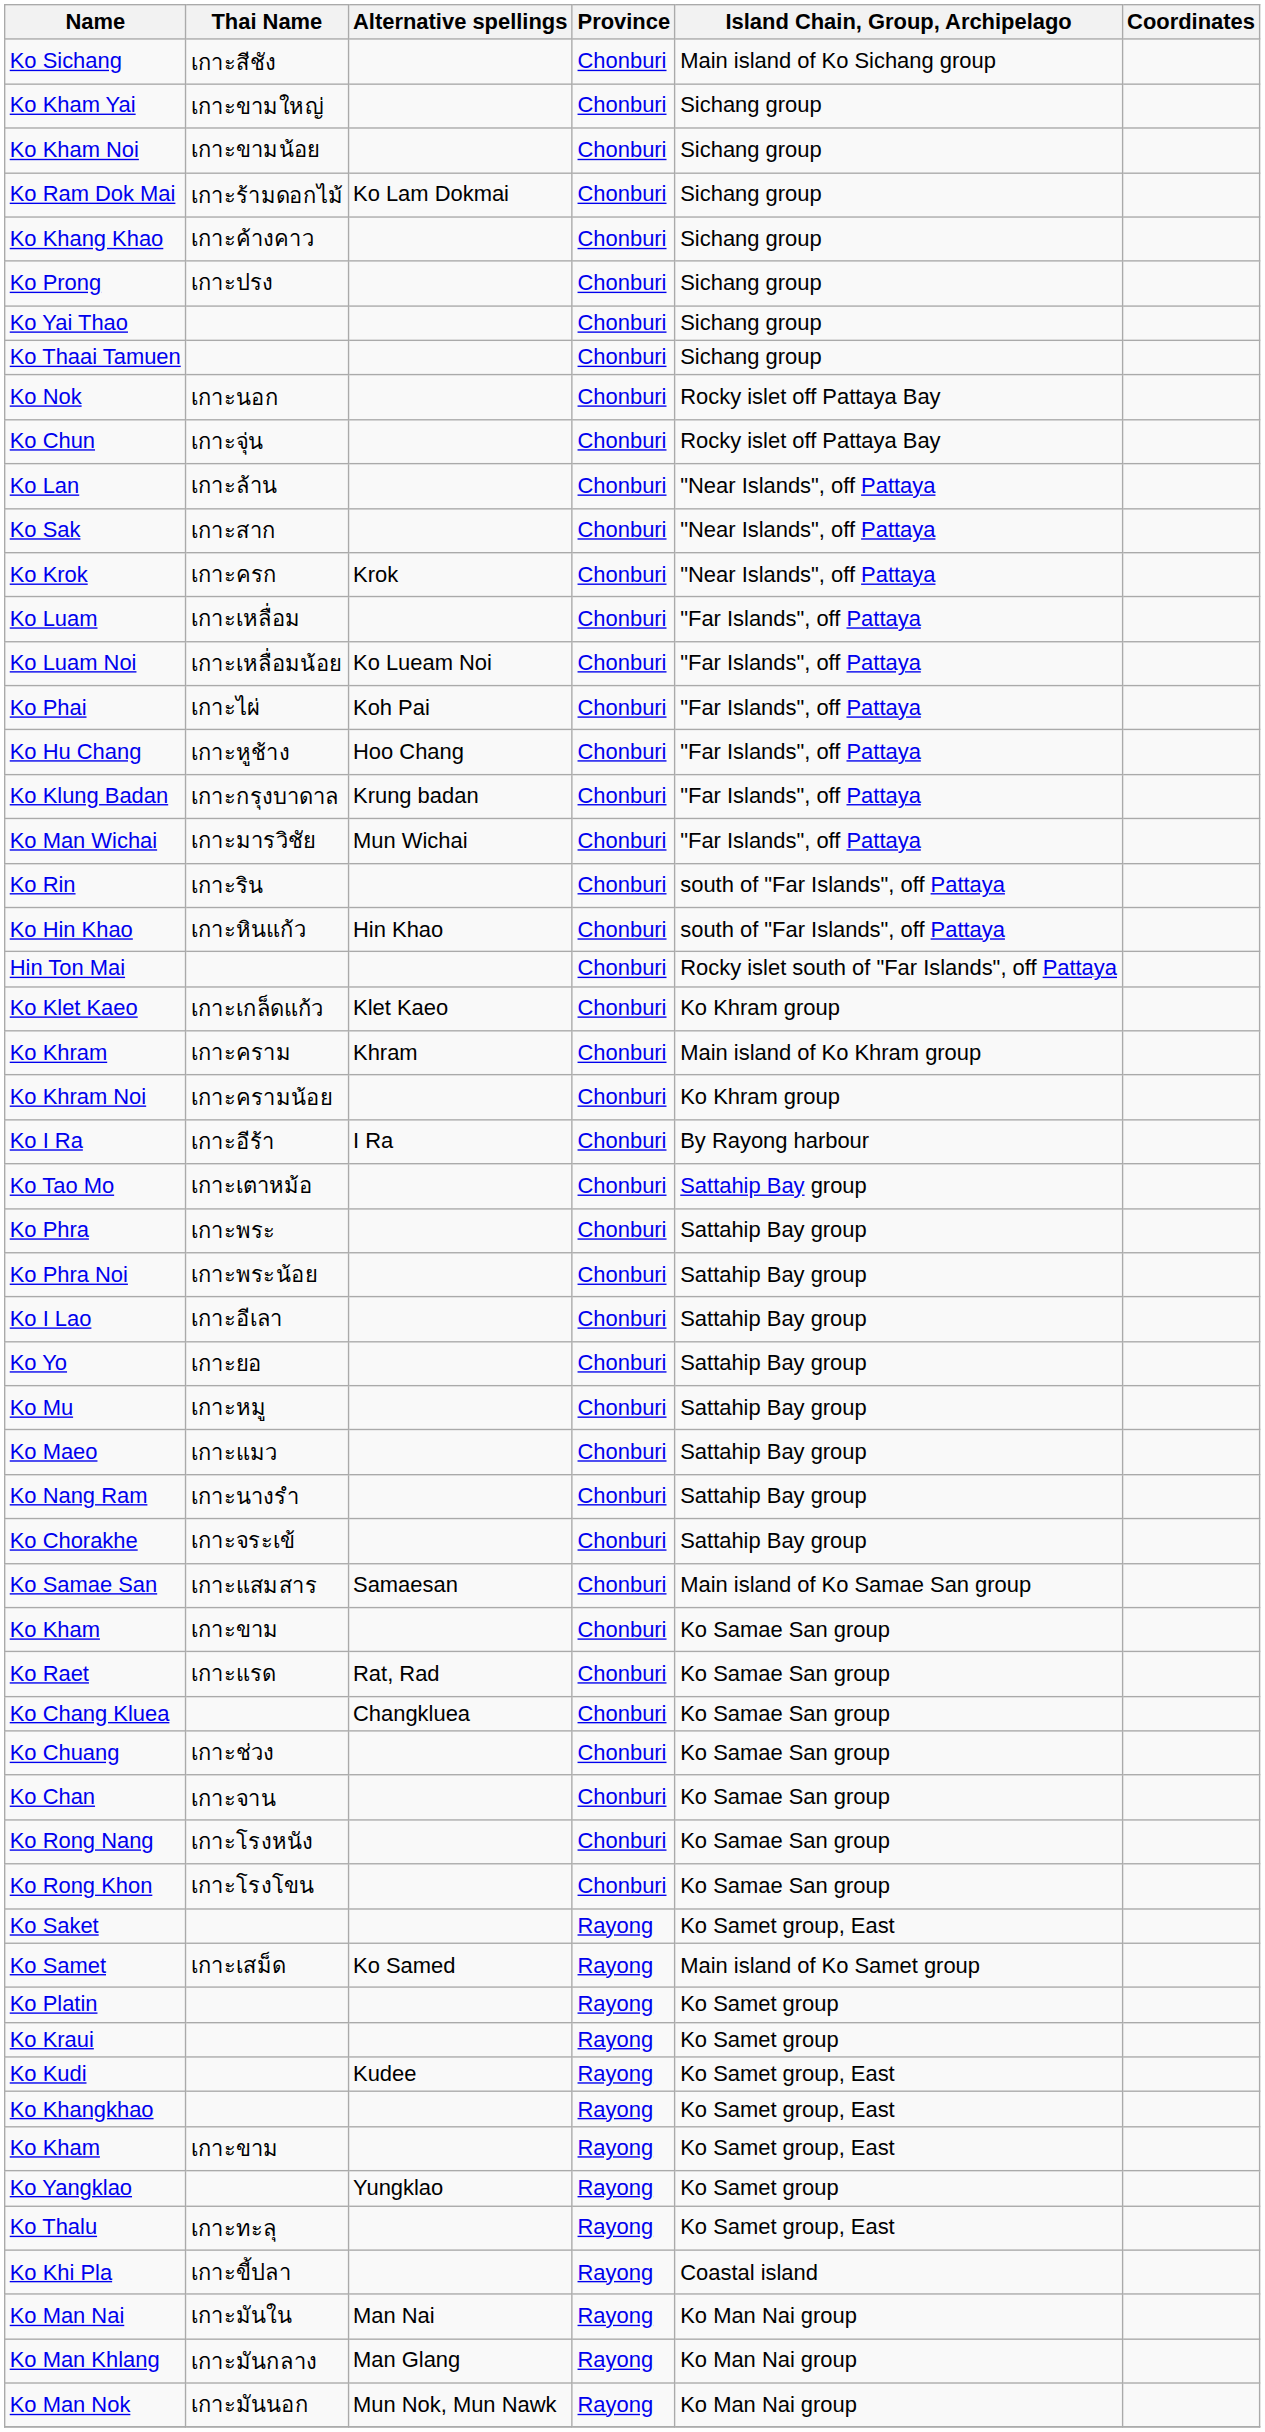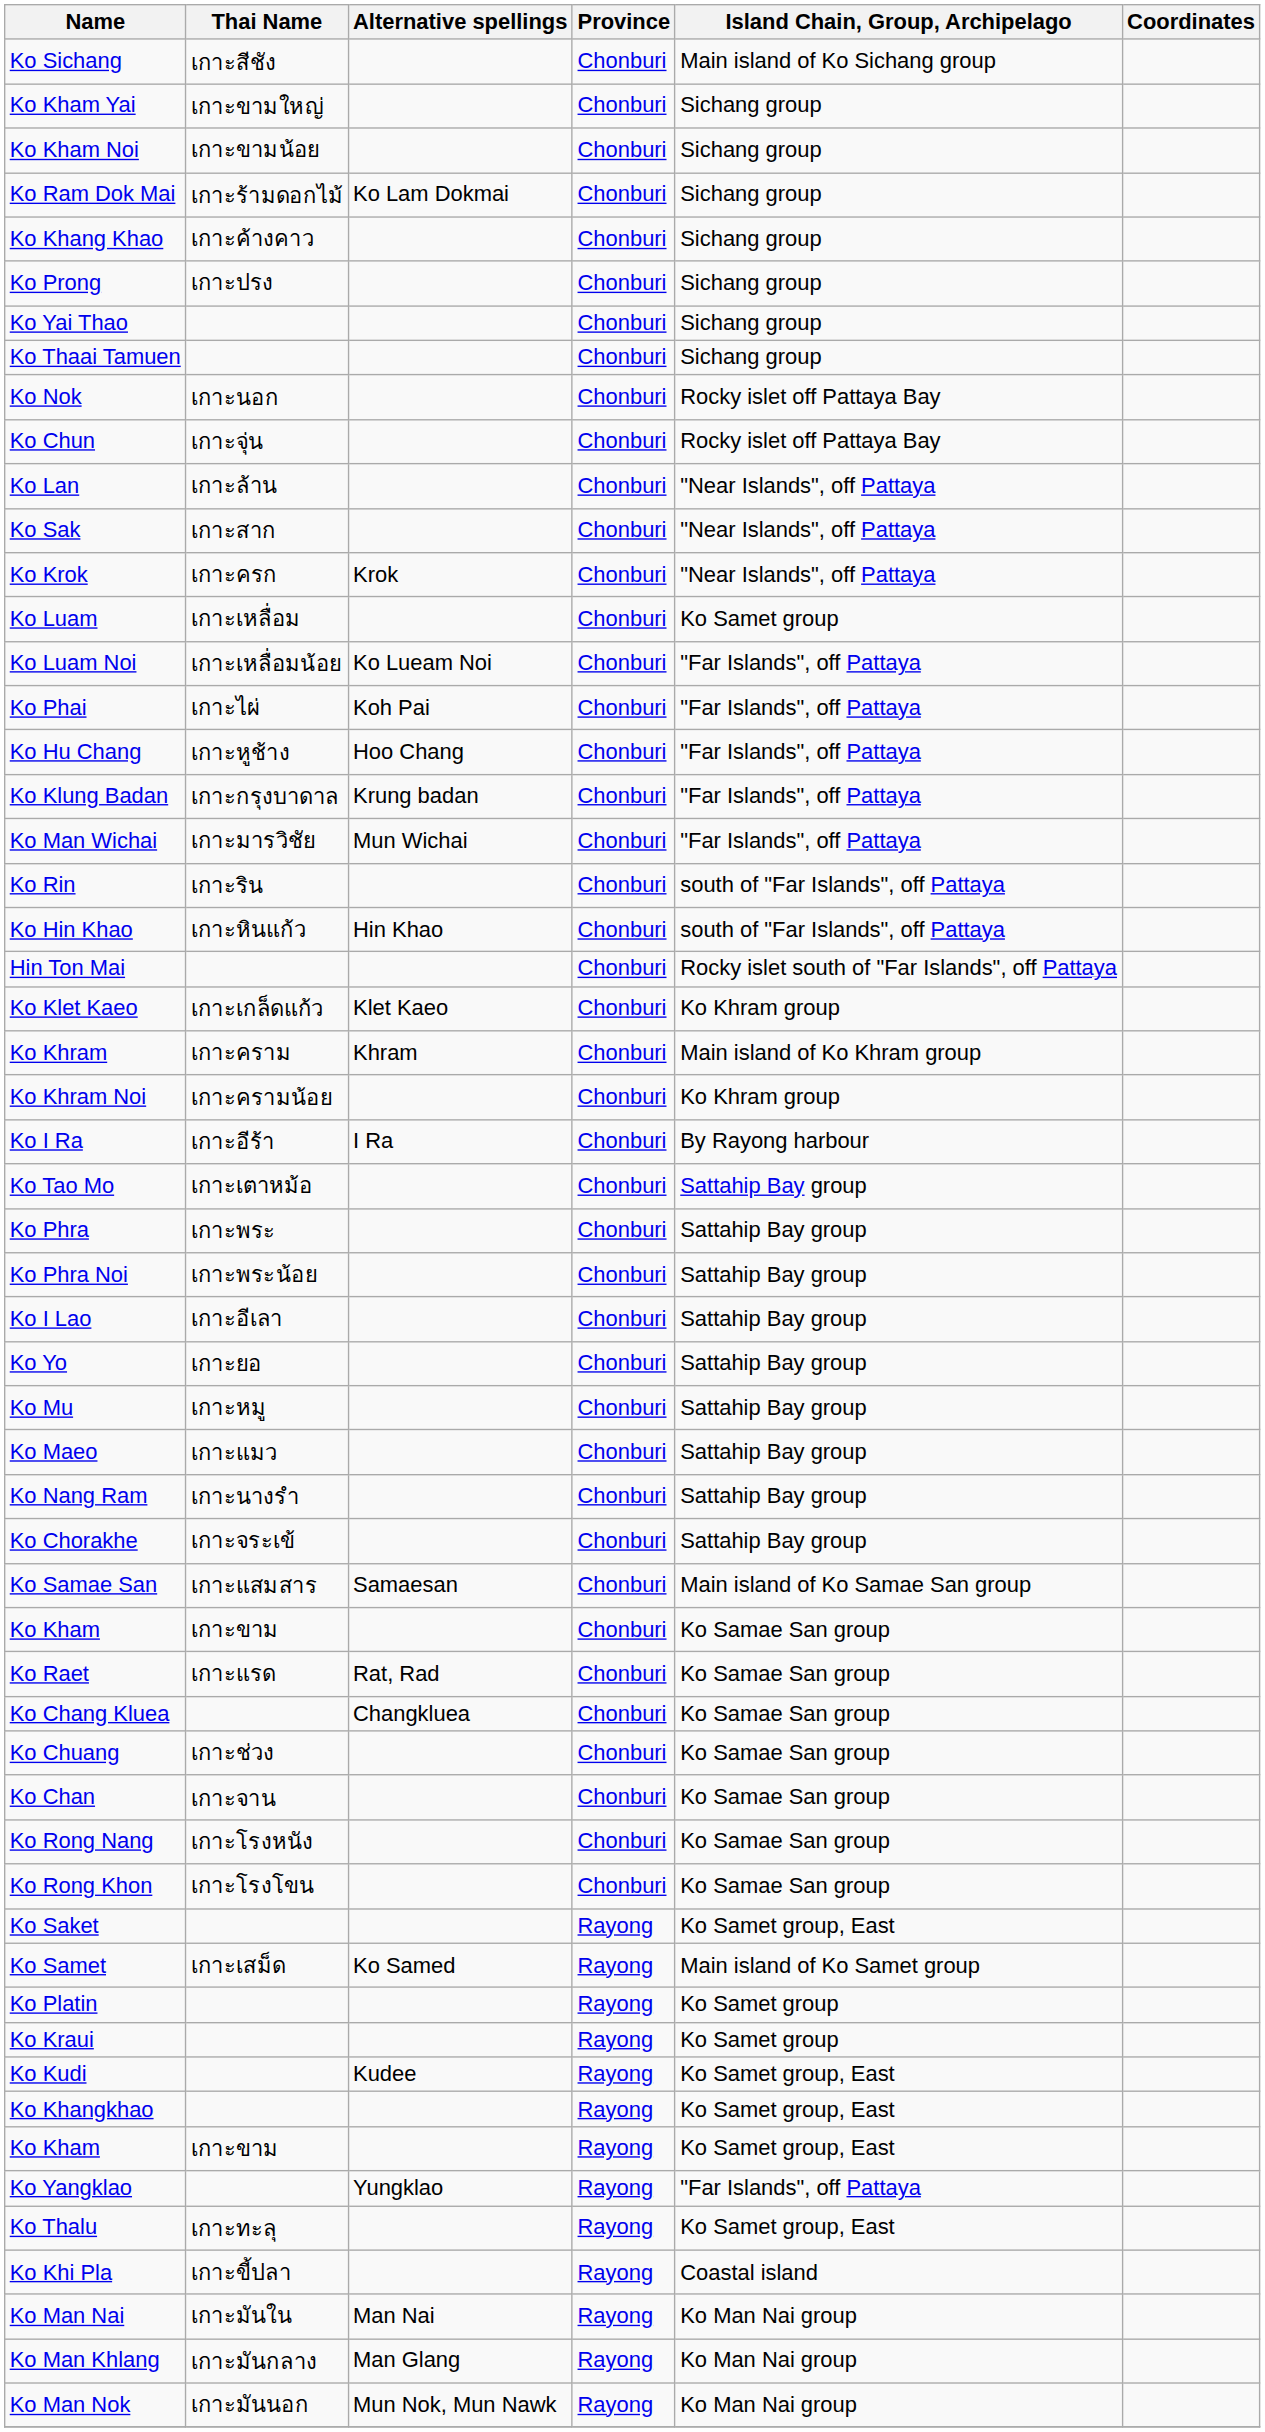Ko Luam | Island Chain, Group, Archipelago: "Far Islands", off Pattaya -> Ko Samet group
Ko Yangklao | Island Chain, Group, Archipelago: Ko Samet group -> "Far Islands", off Pattaya
